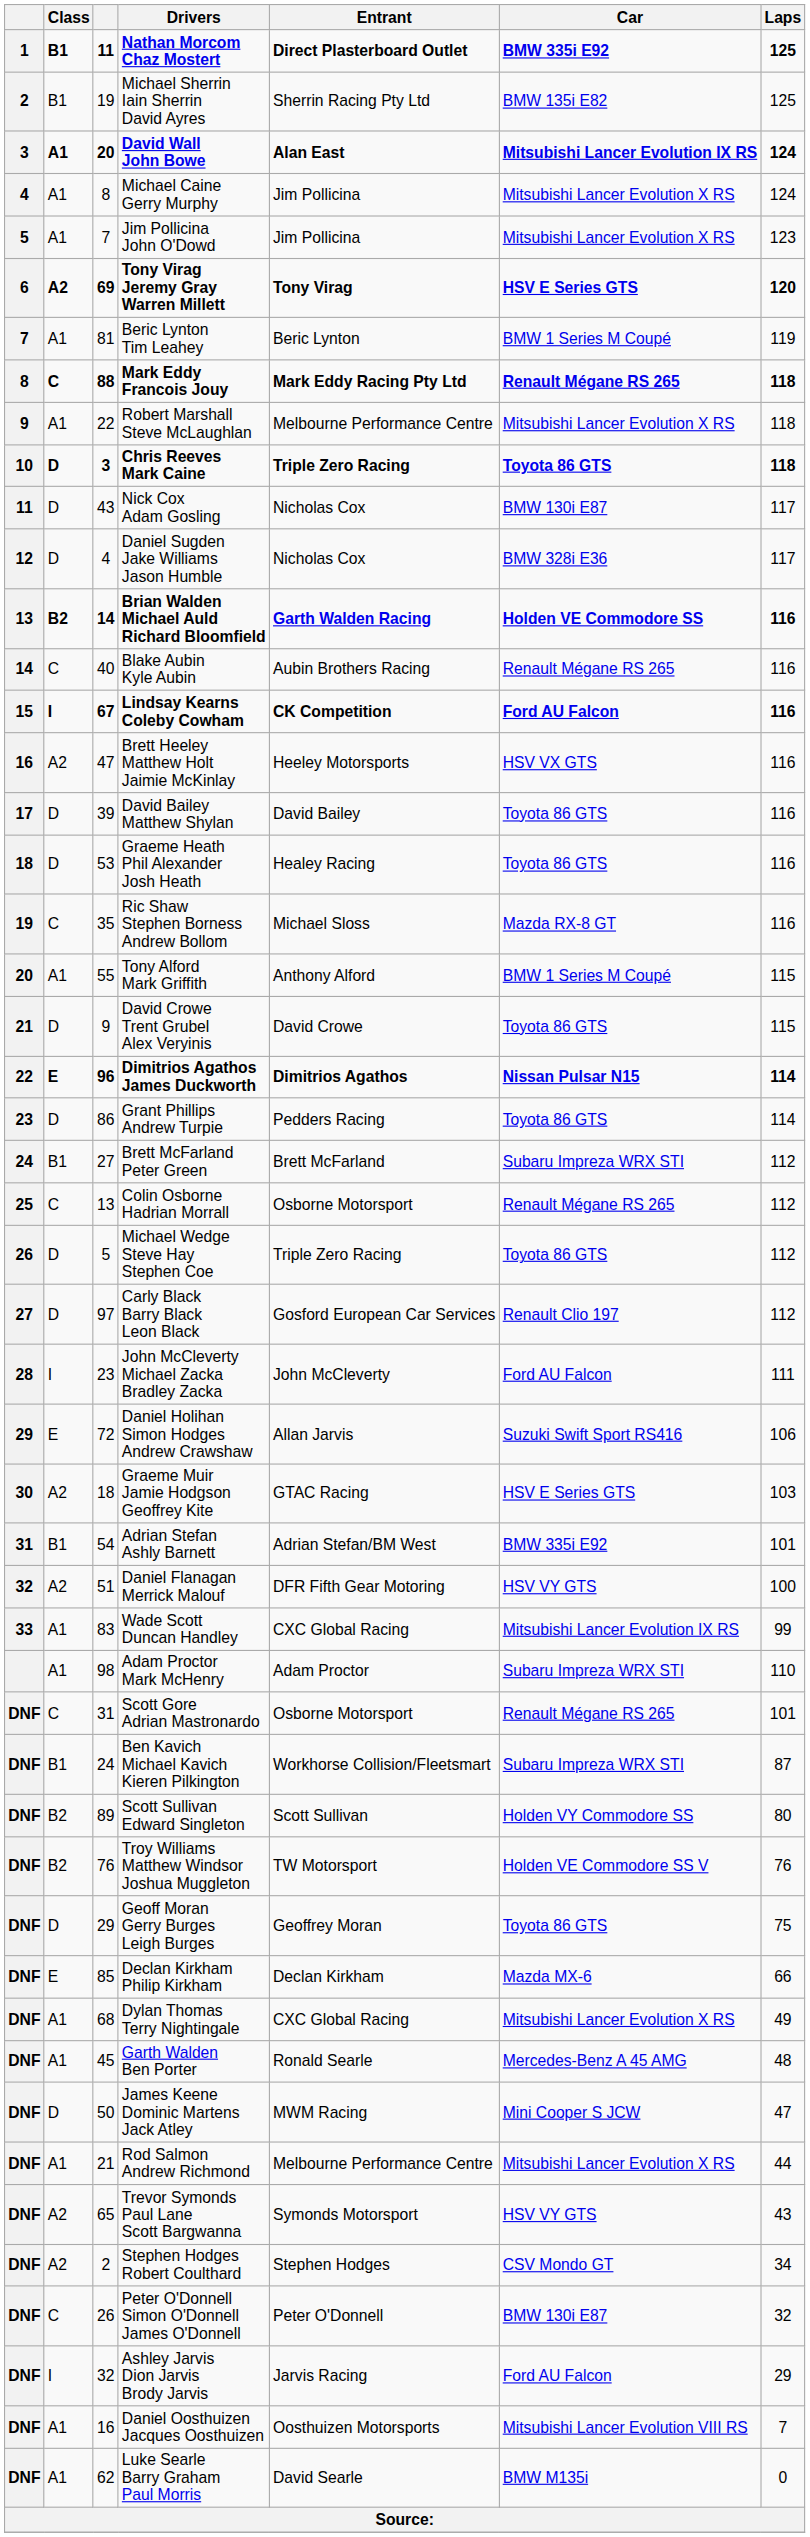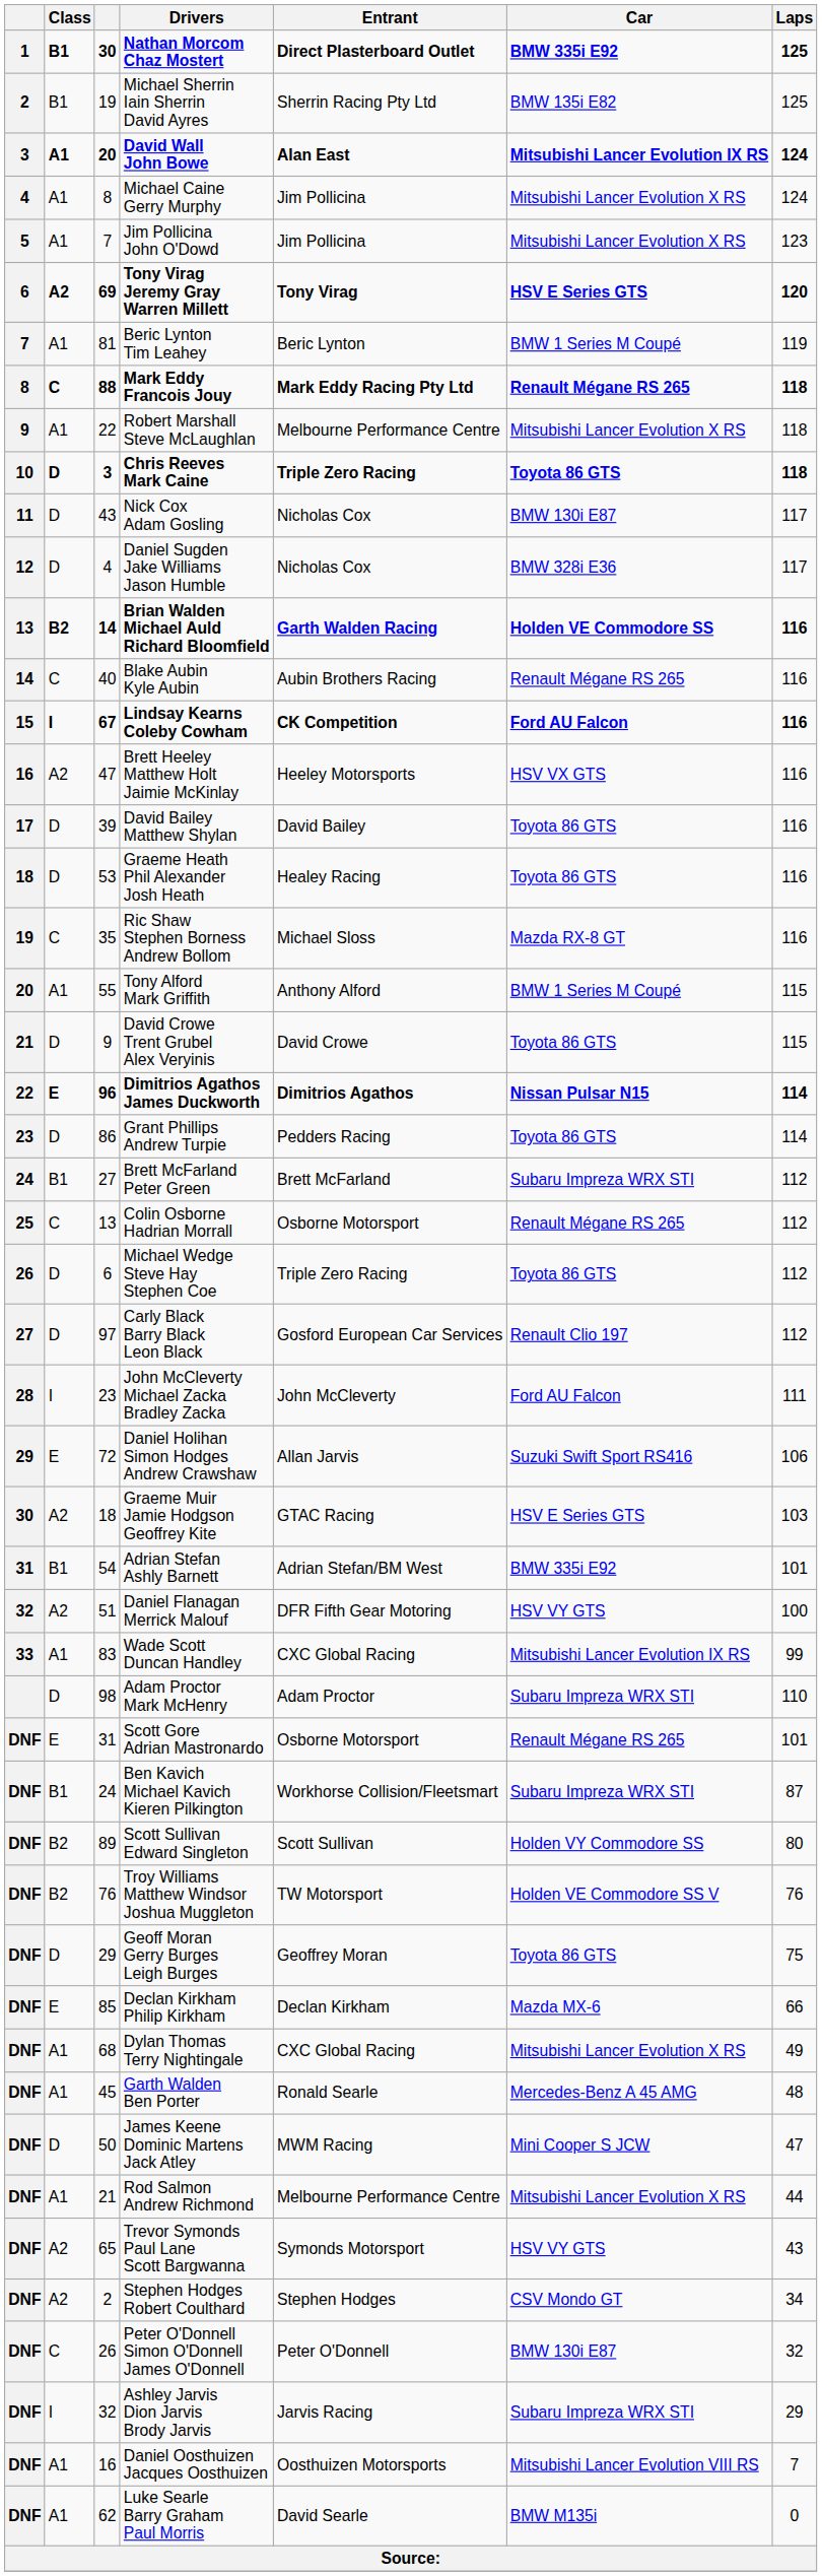Nathan Morcom Chaz Mostert | column 3: 11 -> 30
Michael Wedge Steve Hay Stephen Coe | column 3: 5 -> 6
Adam Proctor Mark McHenry | Class: A1 -> D
Scott Gore Adrian Mastronardo | Class: C -> E
Ashley Jarvis Dion Jarvis Brody Jarvis | Car: Ford AU Falcon -> Subaru Impreza WRX STI
